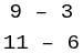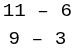rows swapped: 9 – 3 <-> 11 – 6
